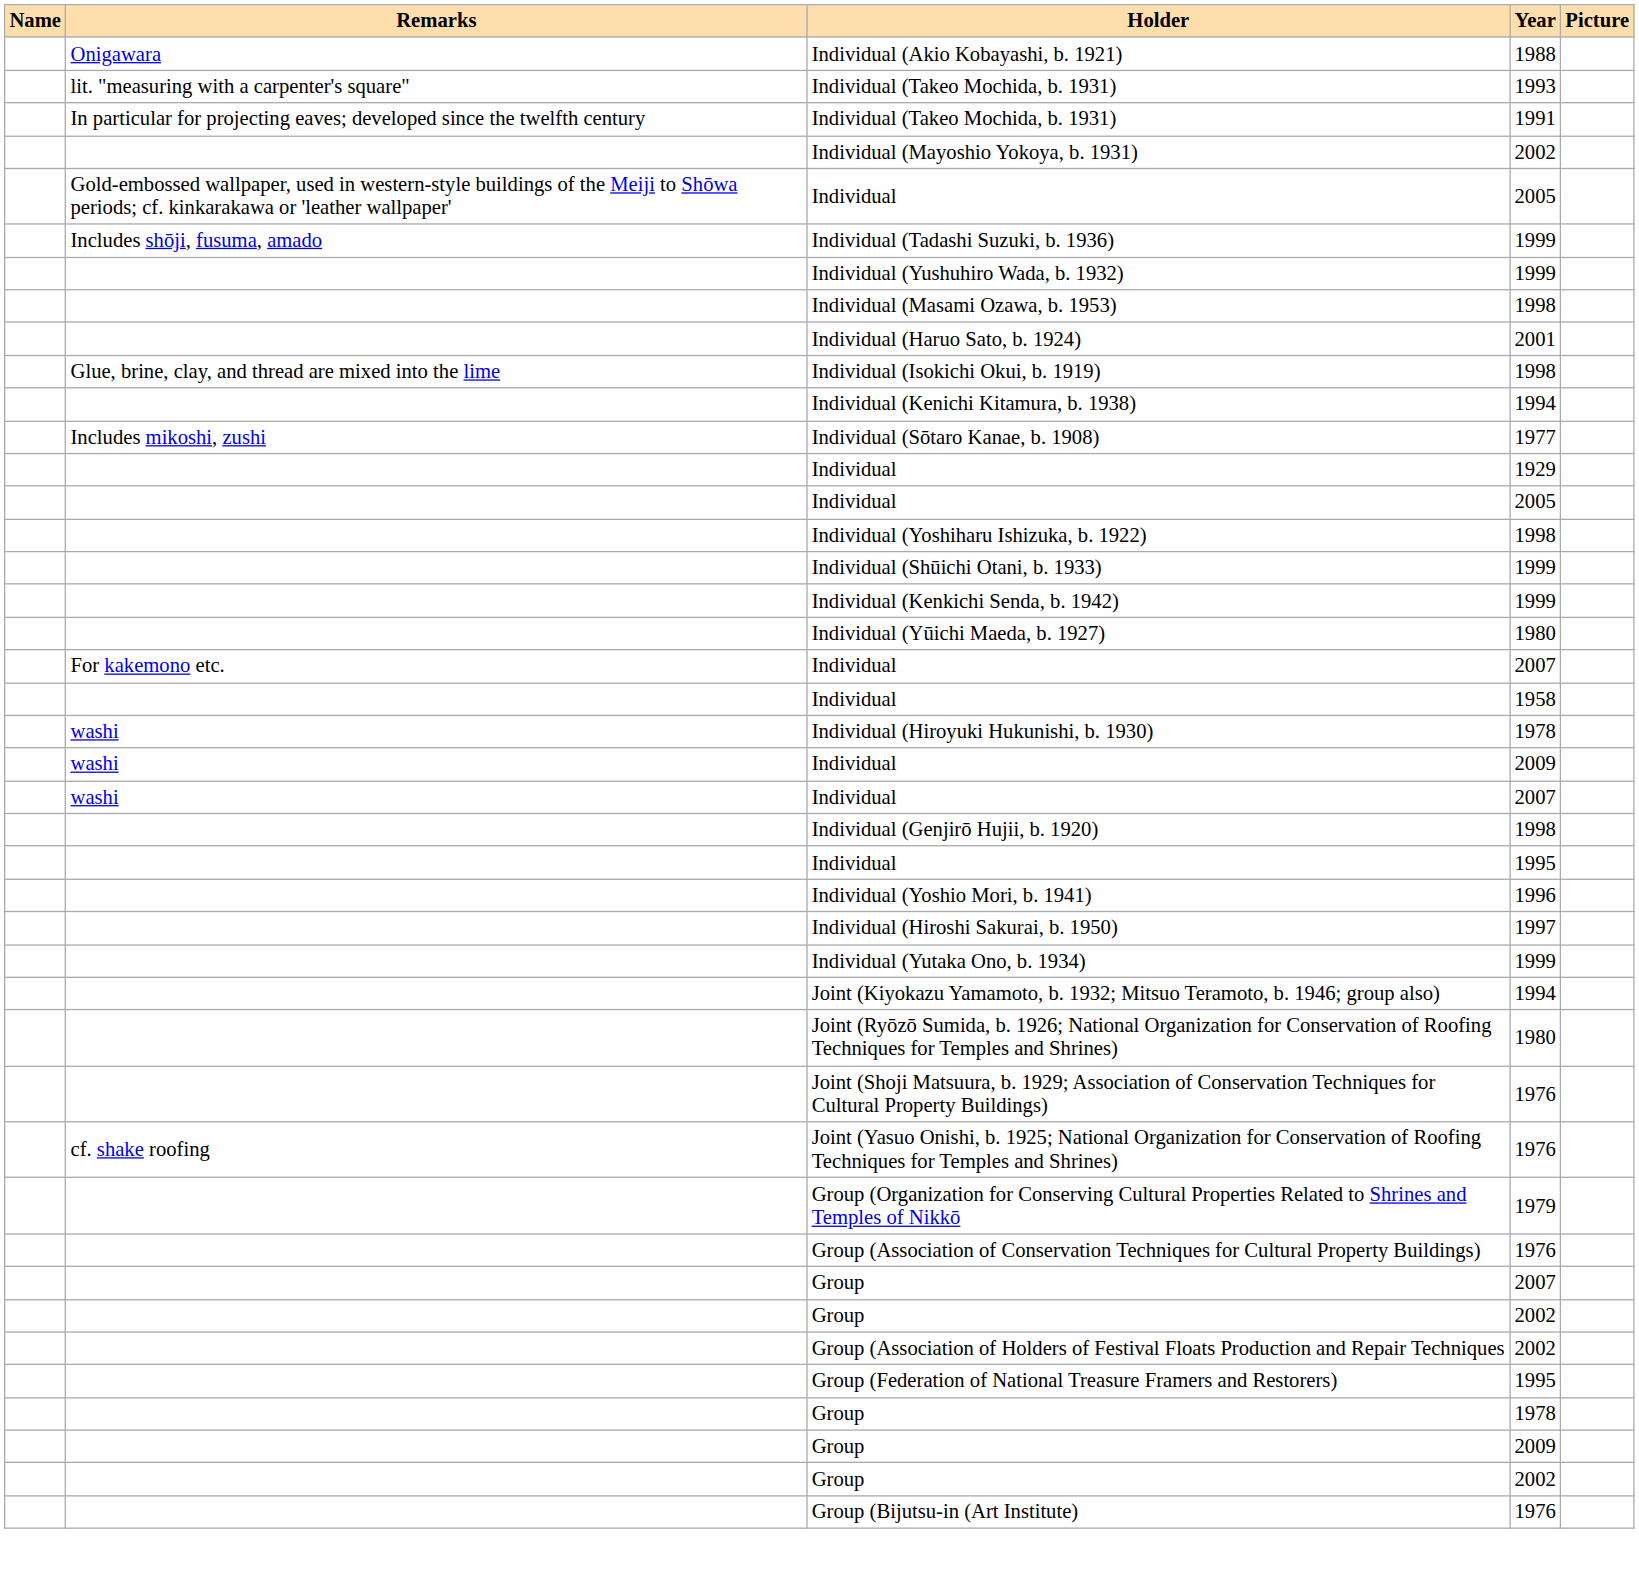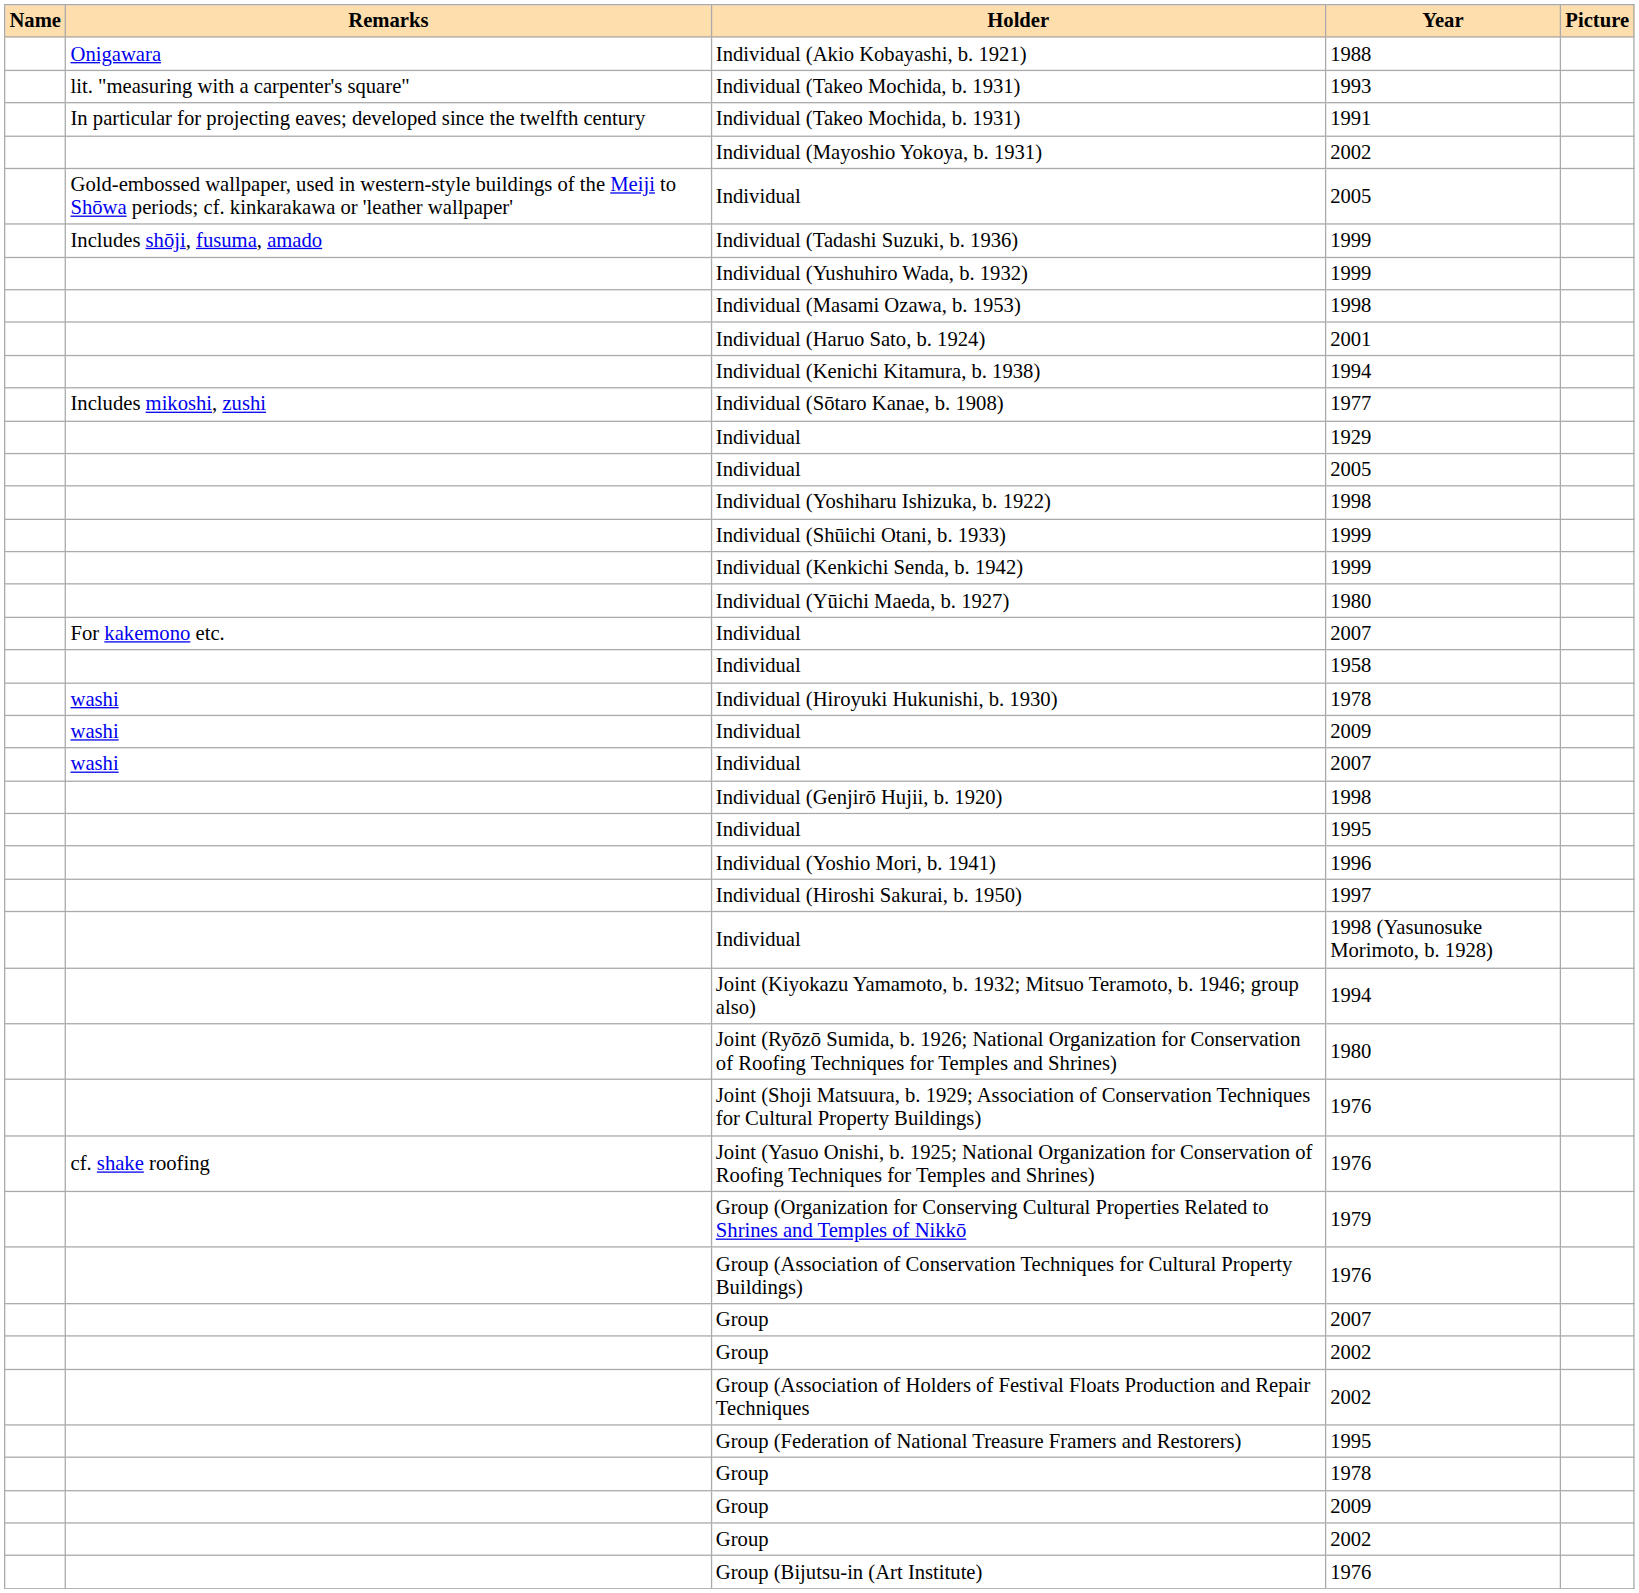- row: Glue, brine, clay, and thread are mixed into the lime | Individual (Isokichi Okui, b. 1919) | 1998
- row: Individual (Yutaka Ono, b. 1934) | 1999
+ row: Individual | 1998 (Yasunosuke Morimoto, b. 1928)
